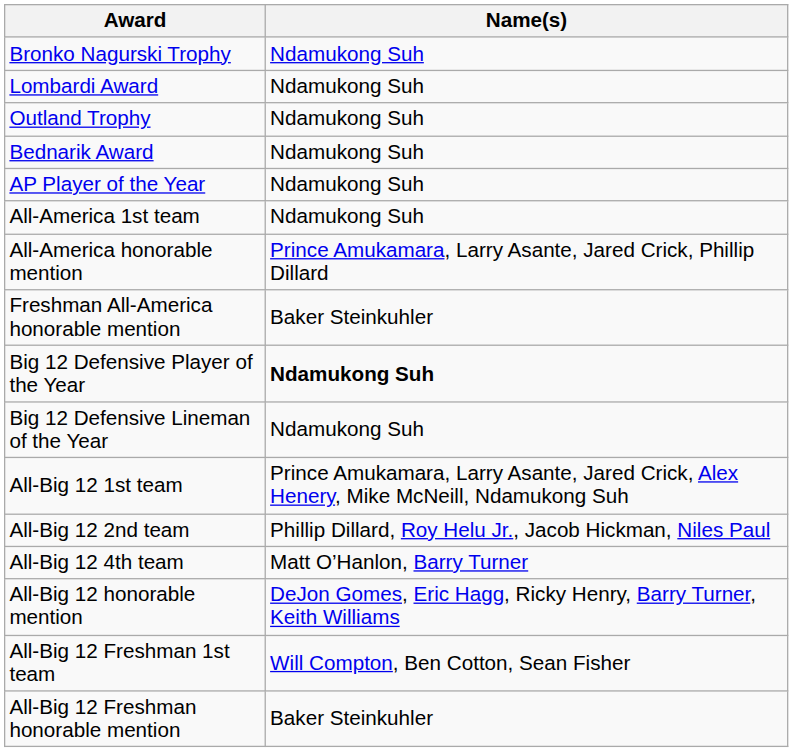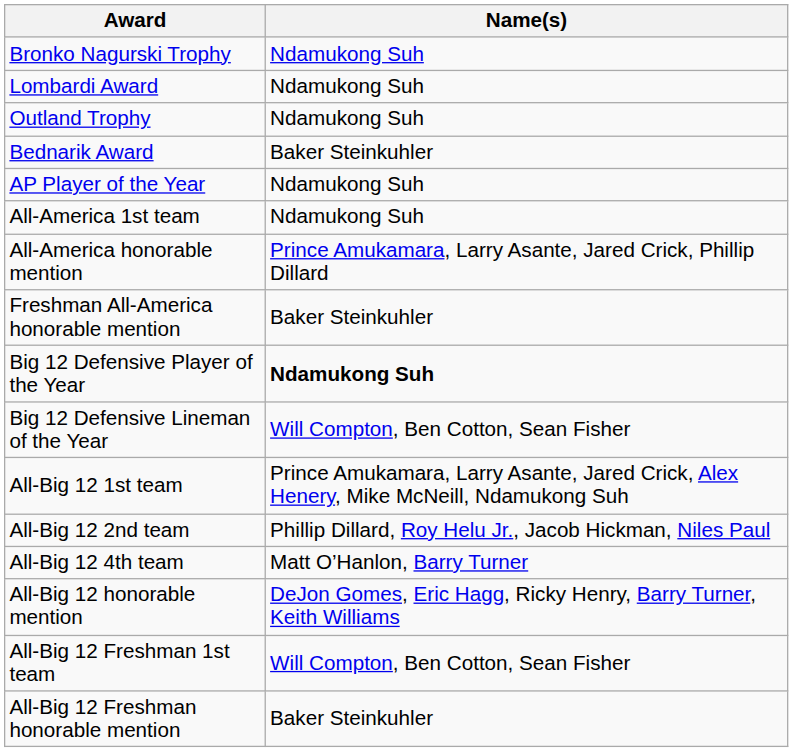Bednarik Award | Name(s): Ndamukong Suh -> Baker Steinkuhler
Big 12 Defensive Lineman of the Year | Name(s): Ndamukong Suh -> Will Compton, Ben Cotton, Sean Fisher
